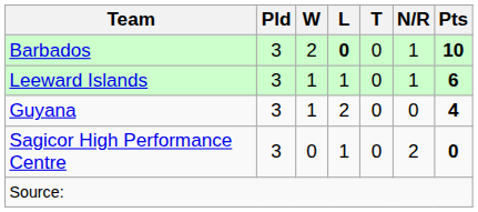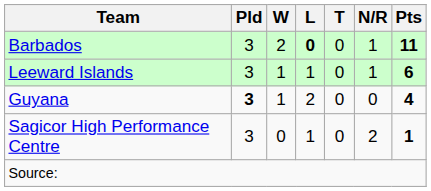Barbados | Pts: 10 -> 11
Guyana | Pld: normal -> bold
Sagicor High Performance Centre | Pts: 0 -> 1
